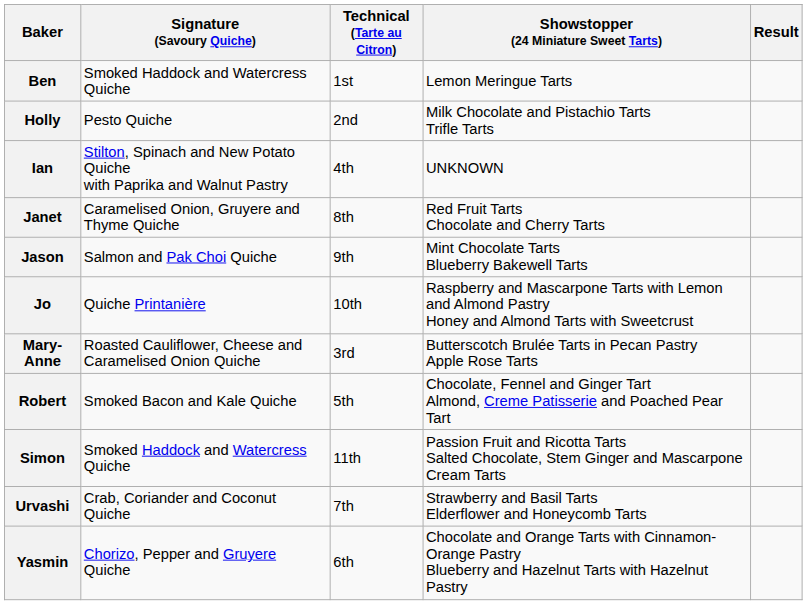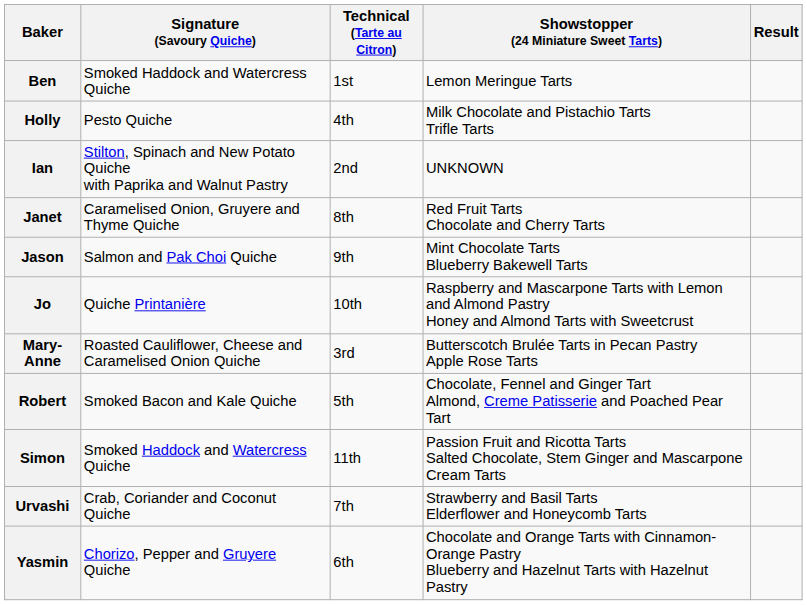Holly | Technical (Tarte au Citron): 2nd -> 4th
Ian | Technical (Tarte au Citron): 4th -> 2nd
